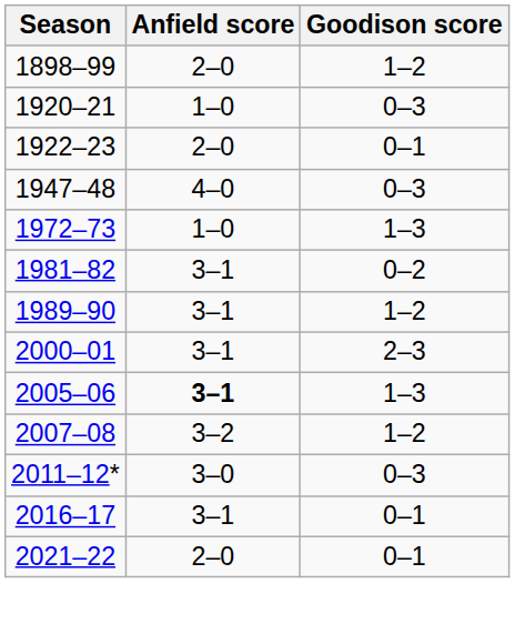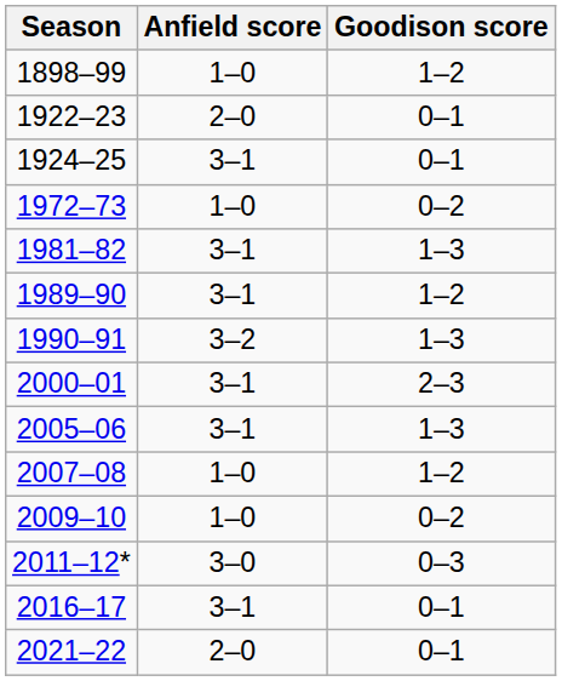1898–99 | Anfield score: 2–0 -> 1–0
- row: 1920–21 | 1–0 | 0–3
+ row: 1924–25 | 3–1 | 0–1
- row: 1947–48 | 4–0 | 0–3
1972–73 | Goodison score: 1–3 -> 0–2
1981–82 | Goodison score: 0–2 -> 1–3
+ row: 1990–91 | 3–2 | 1–3
2005–06 | Anfield score: bold -> normal
2007–08 | Anfield score: 3–2 -> 1–0
+ row: 2009–10 | 1–0 | 0–2
